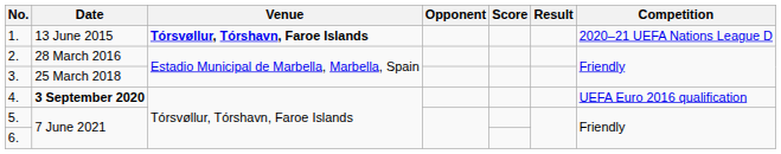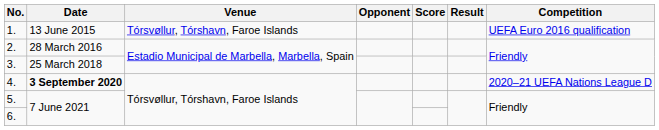1. | Venue: bold -> normal
1. | Competition: 2020–21 UEFA Nations League D -> UEFA Euro 2016 qualification
4. | Competition: UEFA Euro 2016 qualification -> 2020–21 UEFA Nations League D
